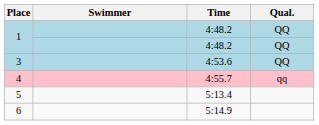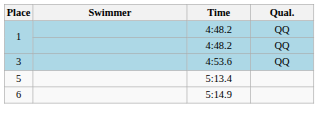- row: 4 | 4:55.7 | qq
